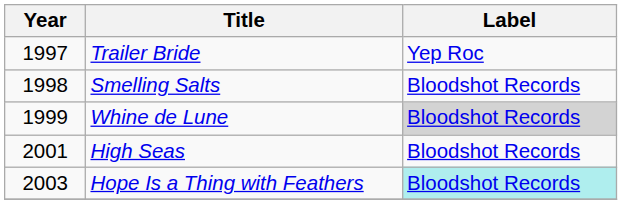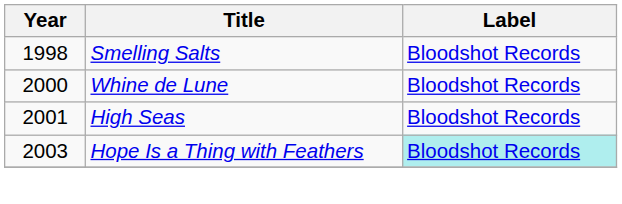- row: 1997 | Trailer Bride | Yep Roc
Whine de Lune | Year: 1999 -> 2000
Whine de Lune | Label: lightgrey background -> no background
